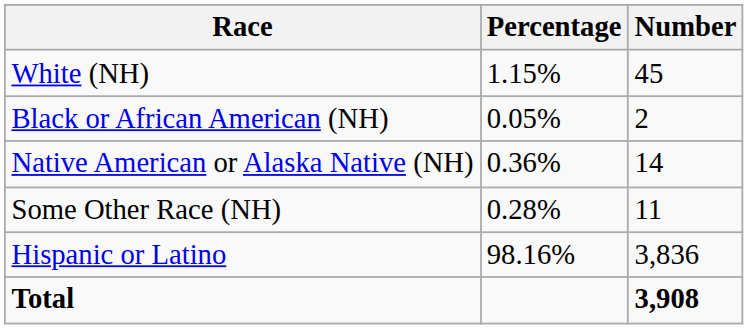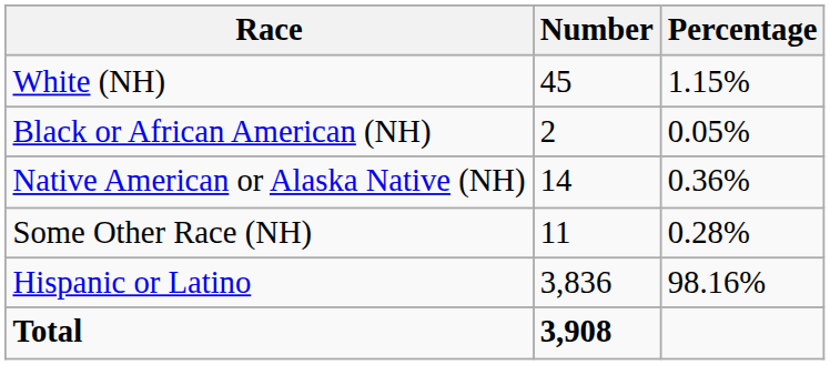columns swapped: Number <-> Percentage
